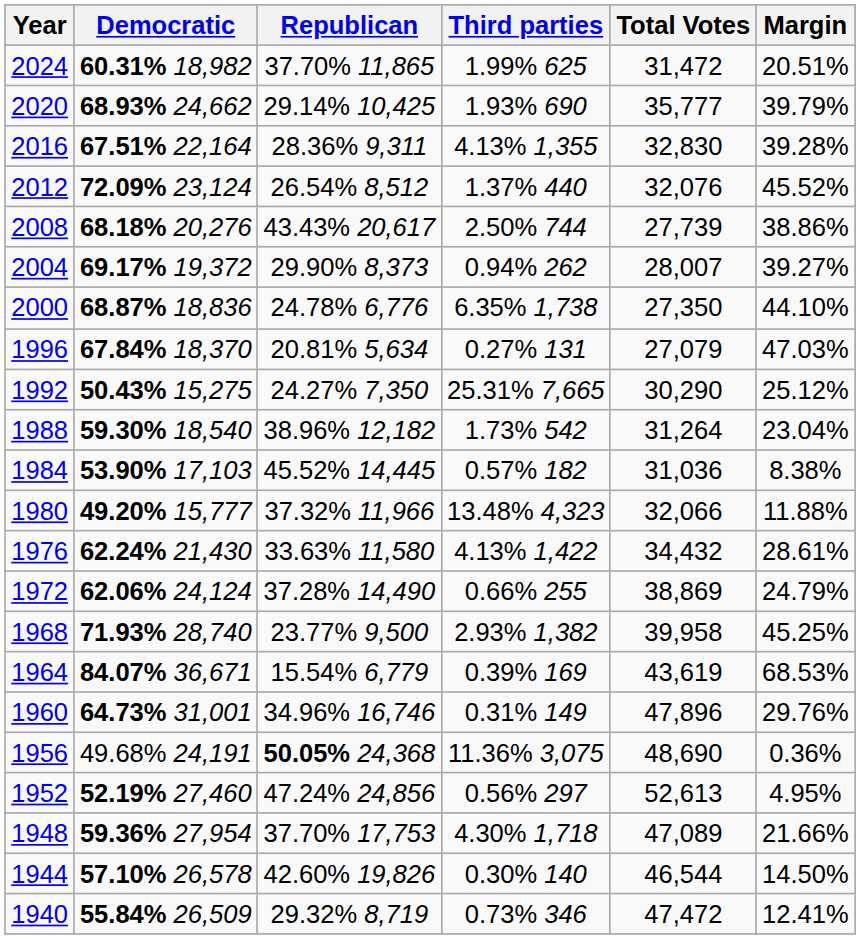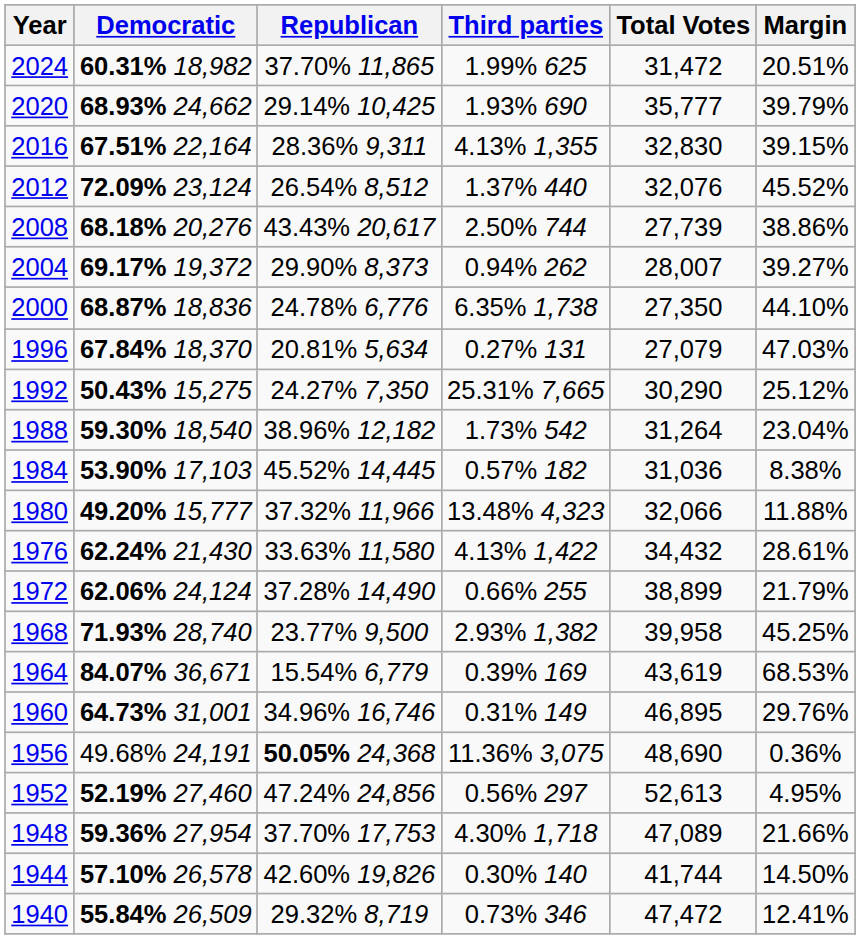2016 | Margin: 39.28% -> 39.15%
1972 | Total Votes: 38,869 -> 38,899
1972 | Margin: 24.79% -> 21.79%
1960 | Total Votes: 47,896 -> 46,895
1944 | Total Votes: 46,544 -> 41,744
